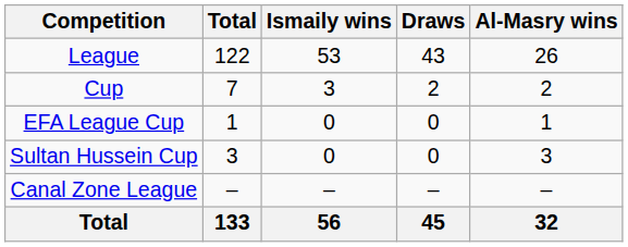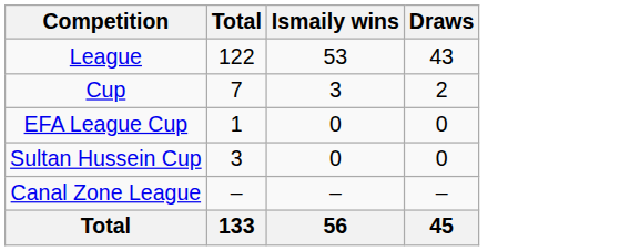- column: Al-Masry wins | 26 | 2 | 1 | 3 | – | 32
